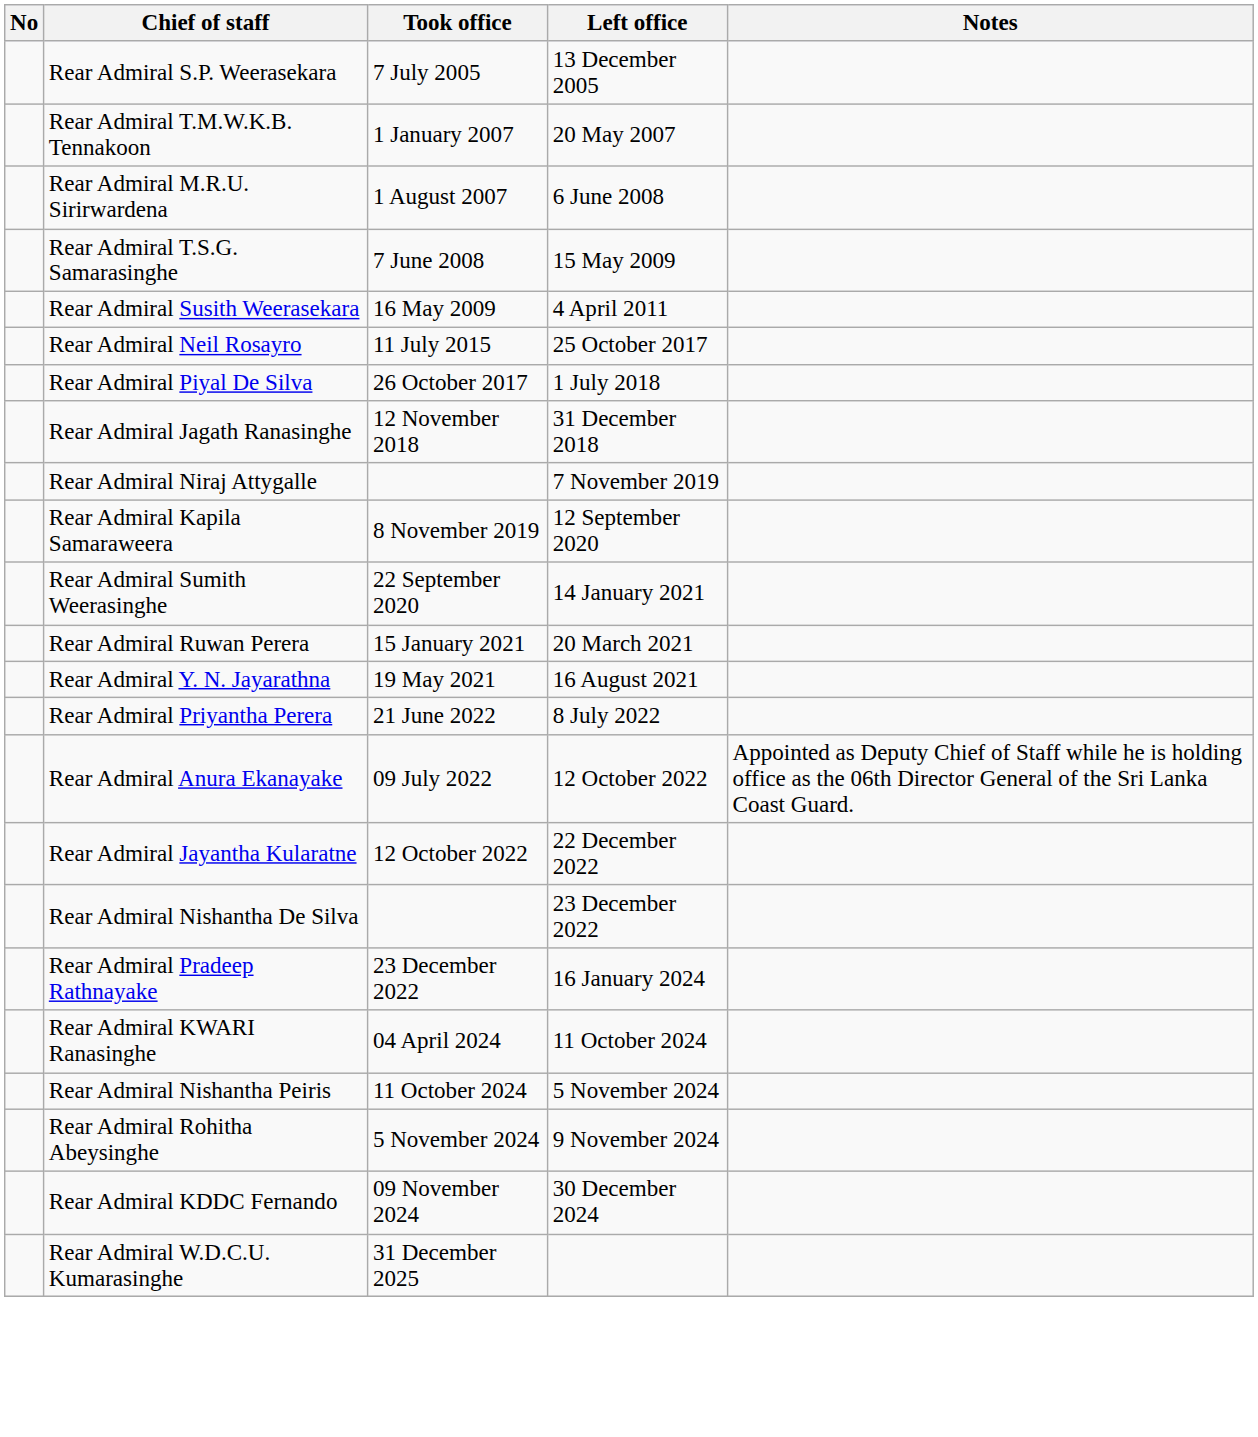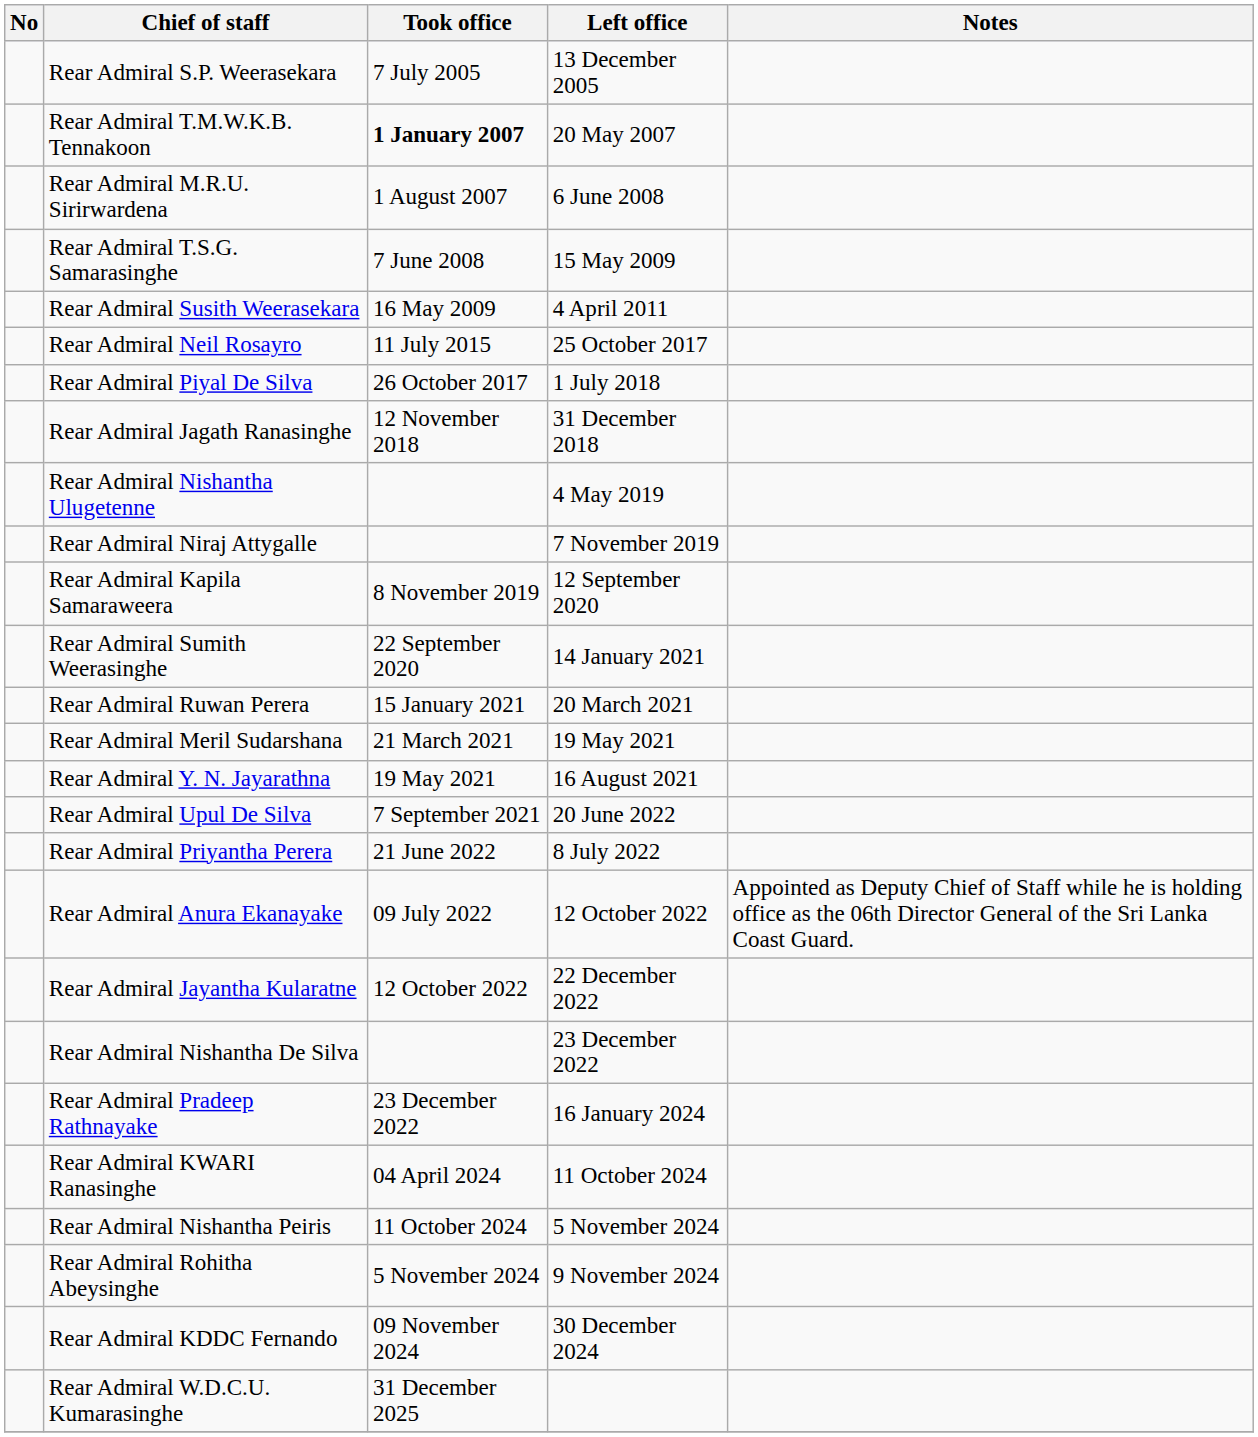Rear Admiral T.M.W.K.B. Tennakoon | Took office: normal -> bold
+ row: Rear Admiral Nishantha Ulugetenne | 4 May 2019
+ row: Rear Admiral Meril Sudarshana | 21 March 2021 | 19 May 2021
+ row: Rear Admiral Upul De Silva | 7 September 2021 | 20 June 2022
